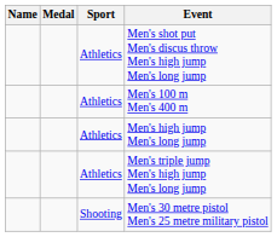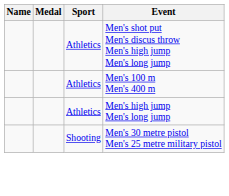- row: Athletics | Men's triple jump Men's high jump Men's long jump
